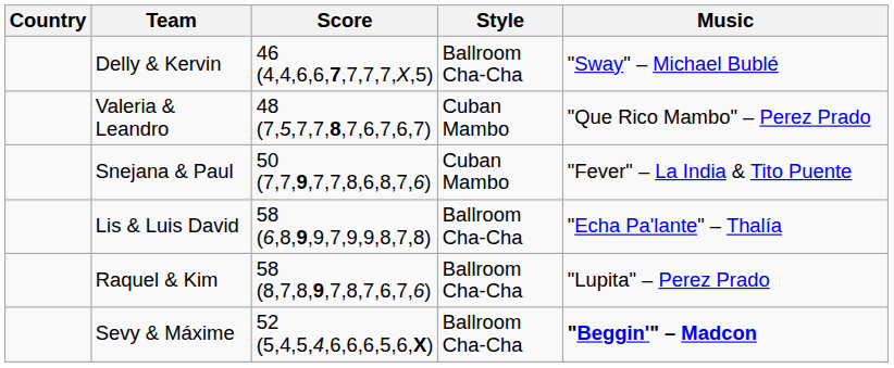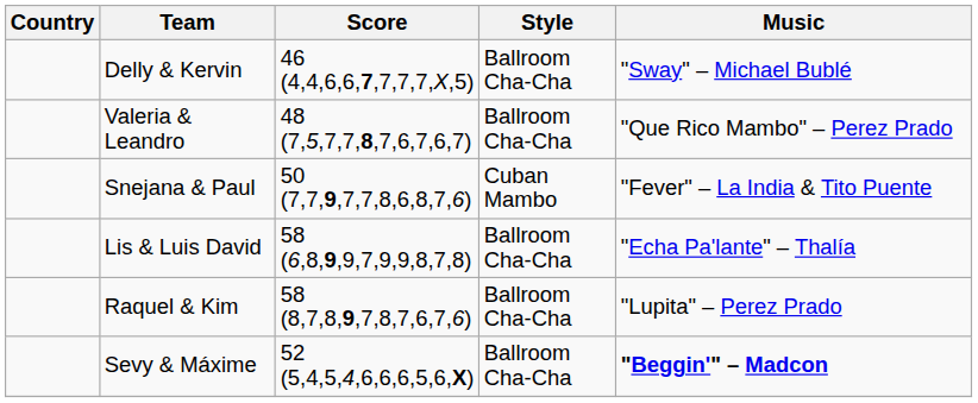Valeria & Leandro | Style: Cuban Mambo -> Ballroom Cha-Cha
